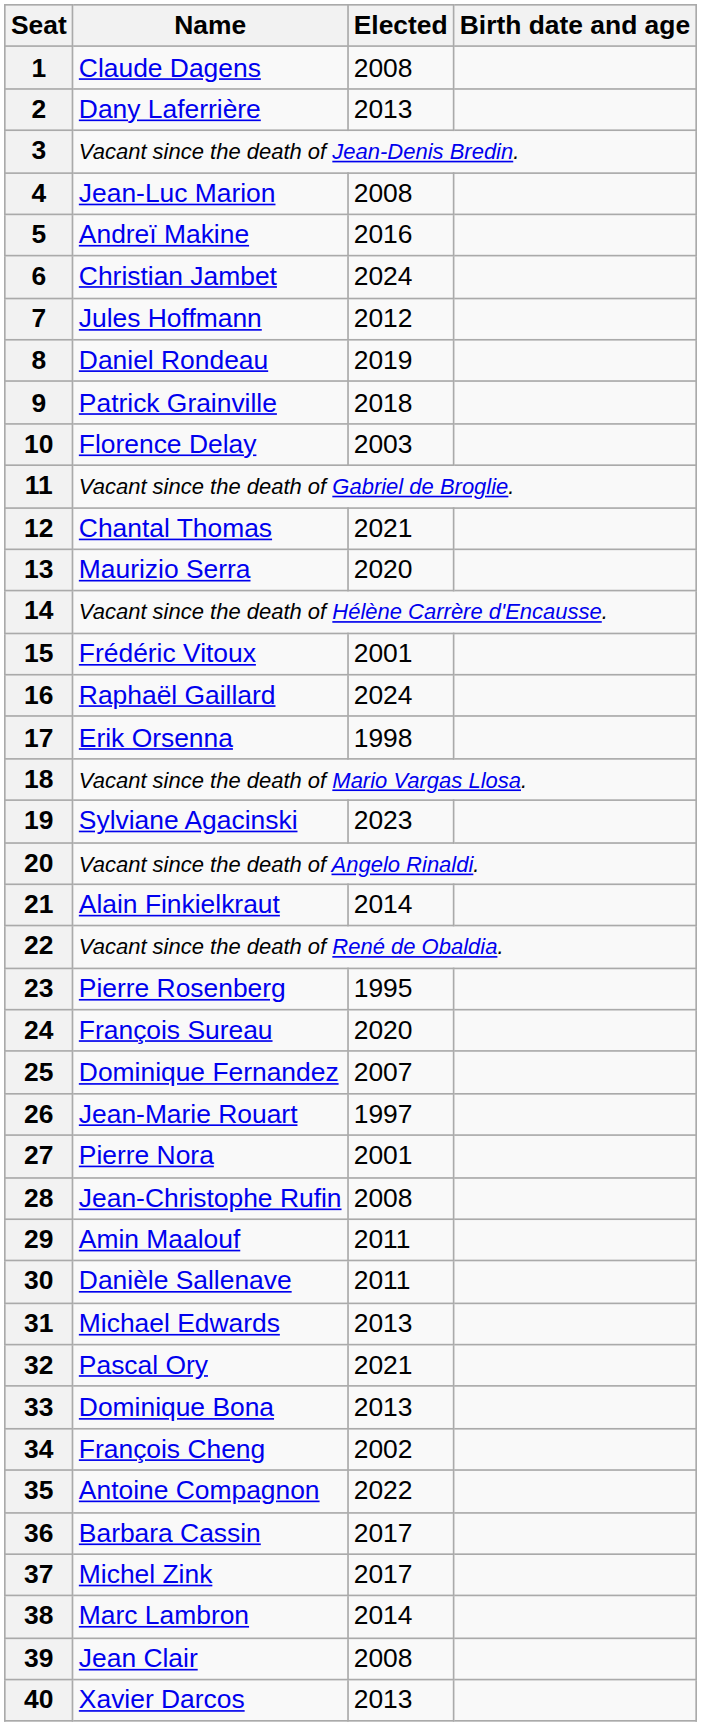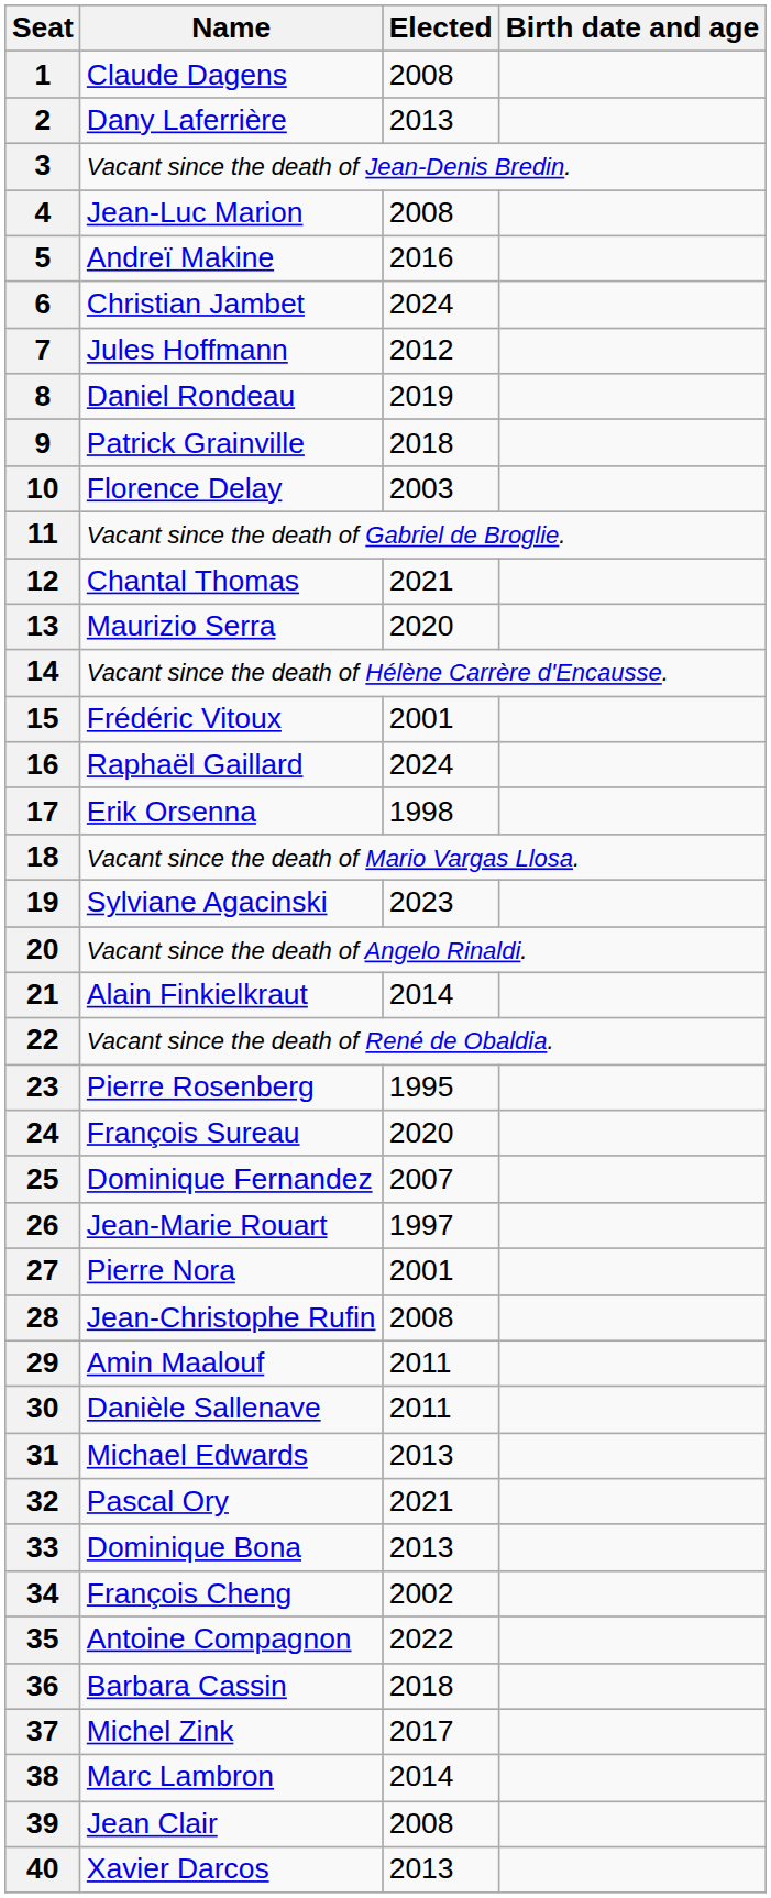36 | Elected: 2017 -> 2018
